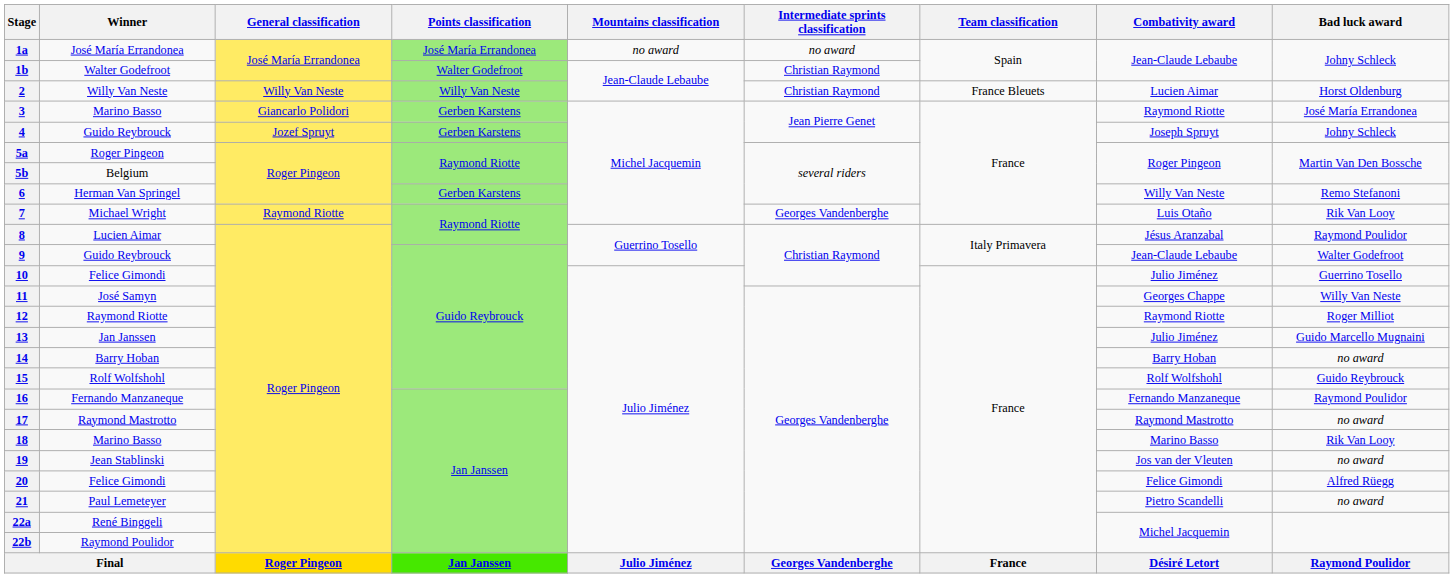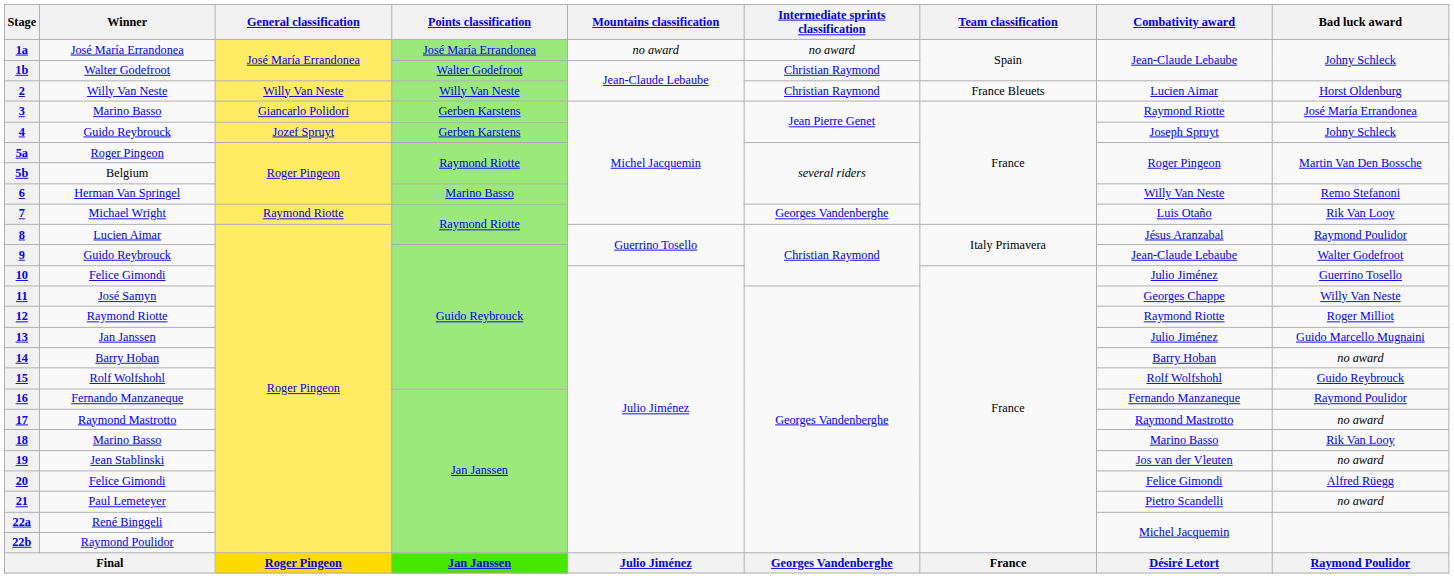6 | Points classification: Gerben Karstens -> Marino Basso
